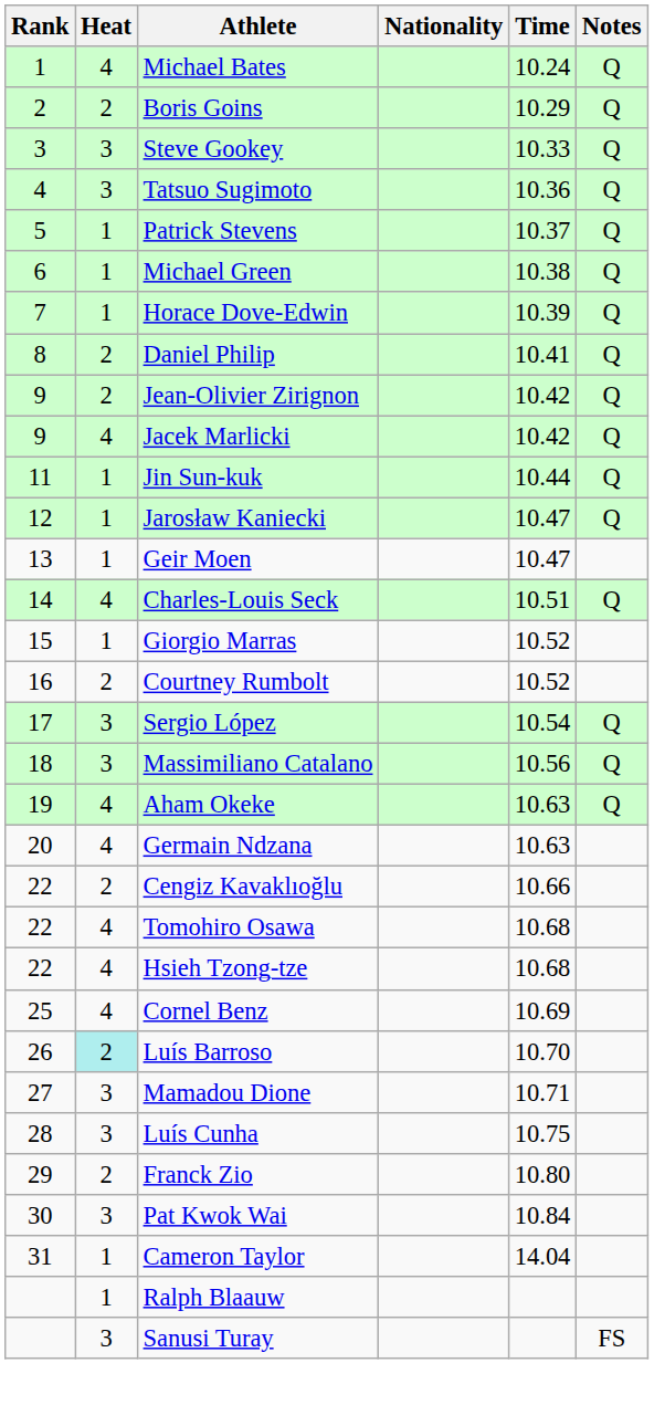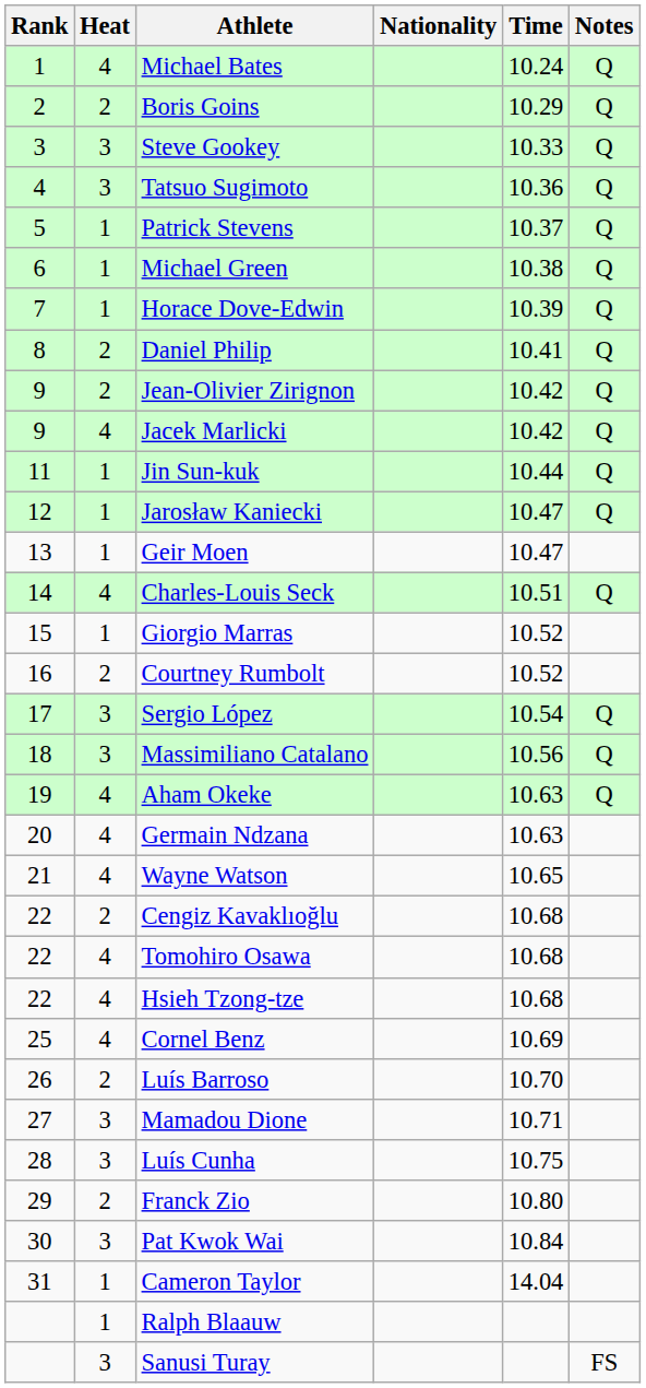+ row: 21 | 4 | Wayne Watson | 10.65
Cengiz Kavaklıoğlu | Time: 10.66 -> 10.68
Luís Barroso | Heat: paleturquoise background -> no background
